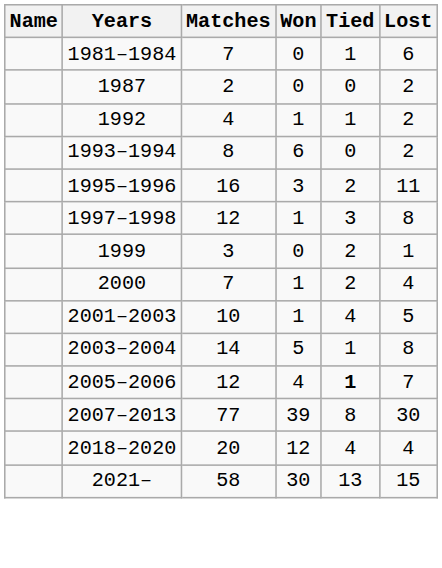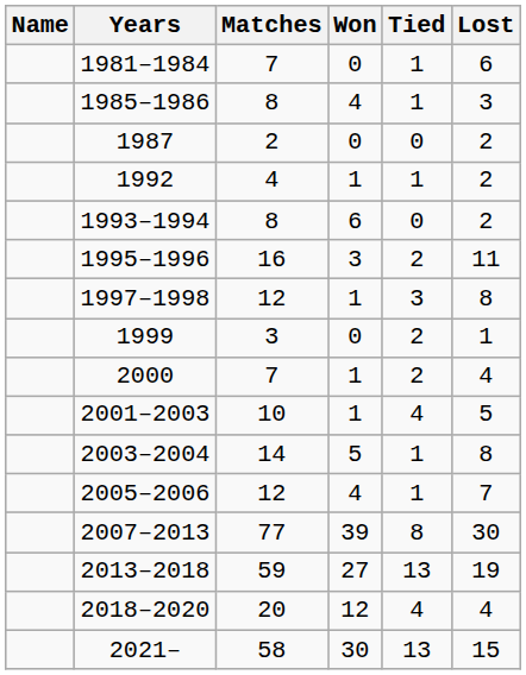+ row: 1985–1986 | 8 | 4 | 1 | 3
2005–2006 | Tied: bold -> normal
+ row: 2013–2018 | 59 | 27 | 13 | 19
